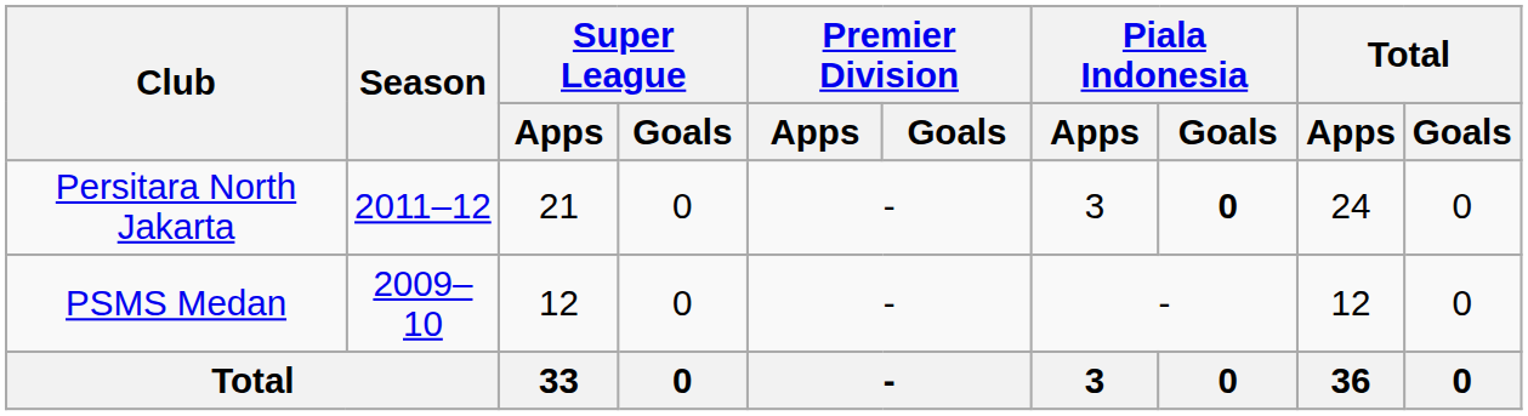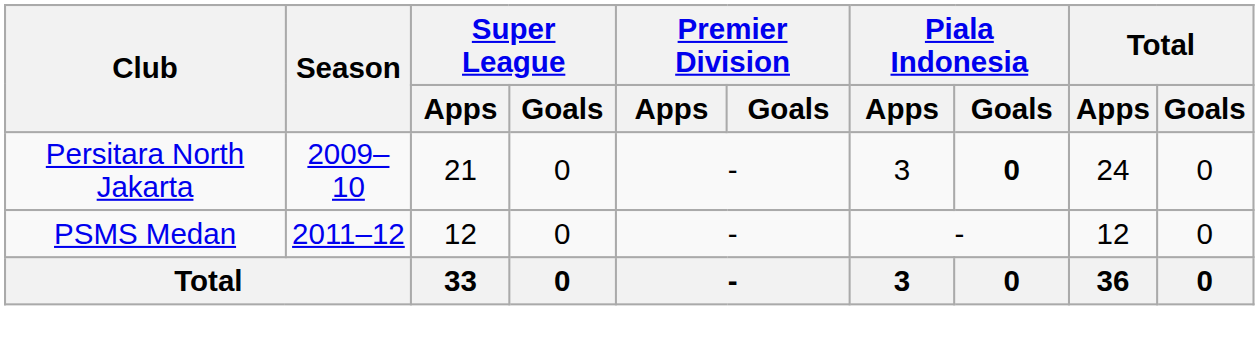Persitara North Jakarta | Season: 2011–12 -> 2009–10
PSMS Medan | Season: 2009–10 -> 2011–12
